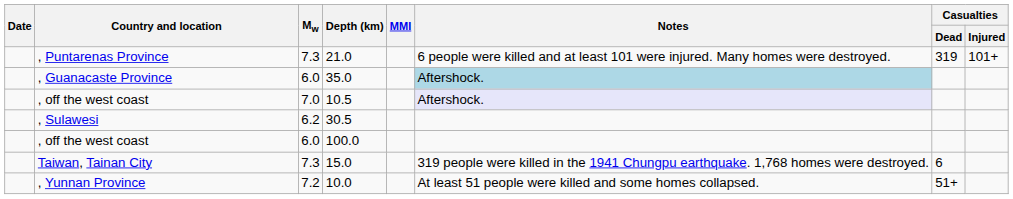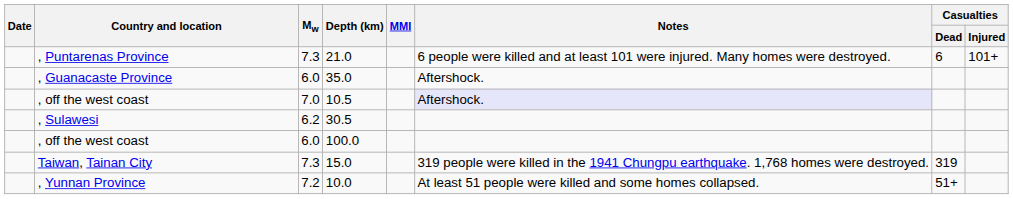, Puntarenas Province | Casualties / Dead: 319 -> 6
, Guanacaste Province | Notes: lightblue background -> no background
Taiwan, Tainan City | Casualties / Dead: 6 -> 319
